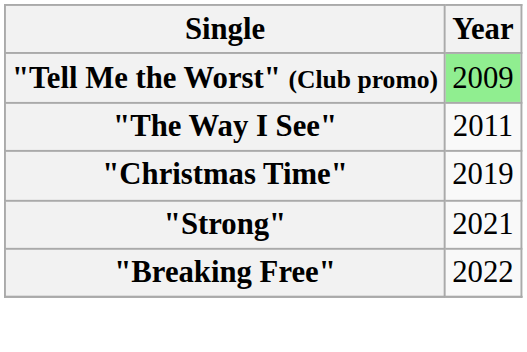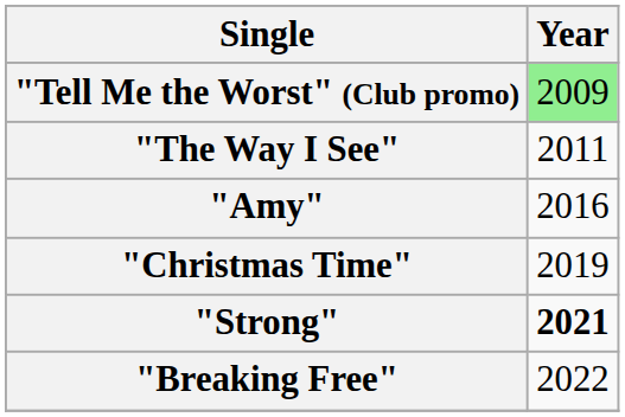+ row: "Amy" | 2016
"Strong" | Year: normal -> bold
